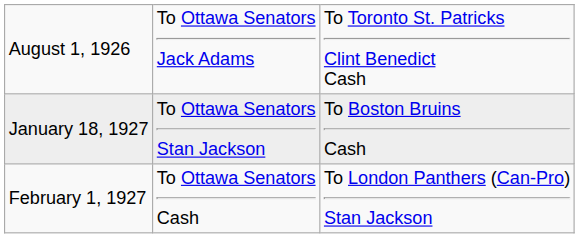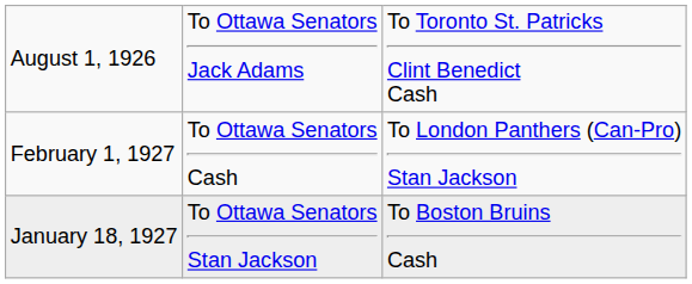rows swapped: January 18, 1927 <-> February 1, 1927
